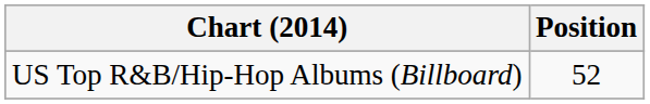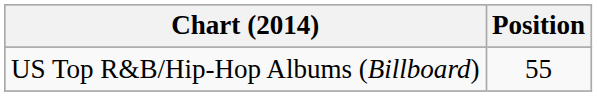US Top R&B/Hip-Hop Albums (Billboard) | Position: 52 -> 55
